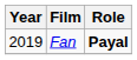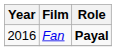Fan | Year: 2019 -> 2016
